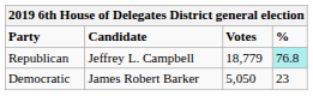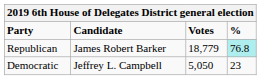Republican | Candidate: Jeffrey L. Campbell -> James Robert Barker
Democratic | Candidate: James Robert Barker -> Jeffrey L. Campbell
